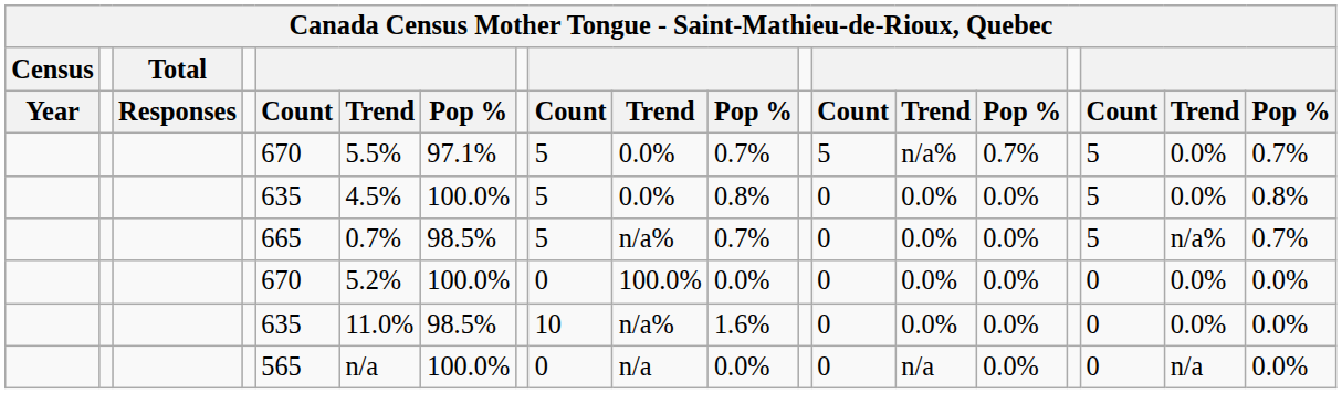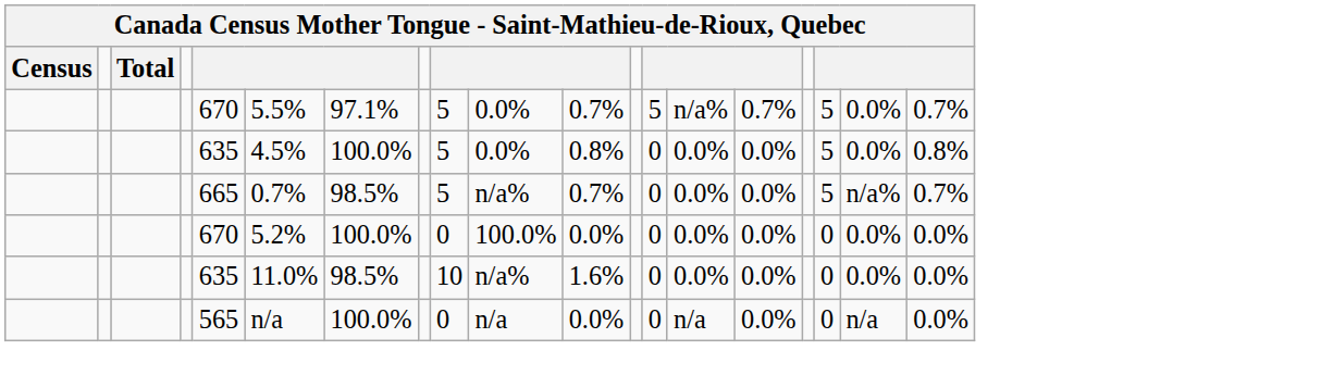- row: Year | Responses | Count | Trend | Pop % | Count | Trend | Pop % | Count | Trend | Pop % | Count | Trend | Pop %
